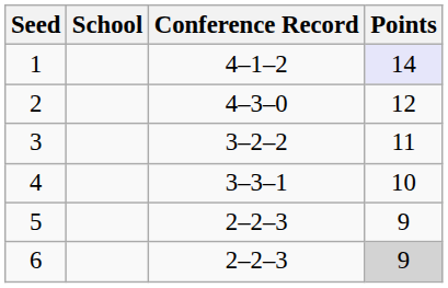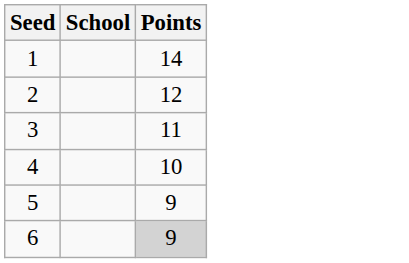- column: Conference Record | 4–1–2 | 4–3–0 | 3–2–2 | 3–3–1 | 2–2–3 | 2–2–3
1 | Points: lavender background -> no background
